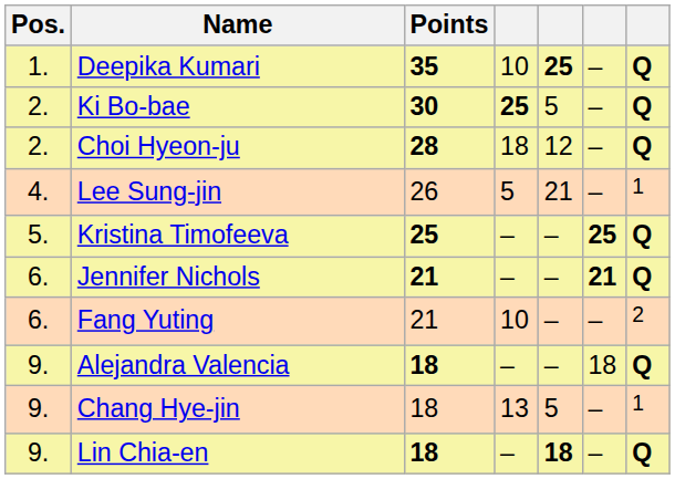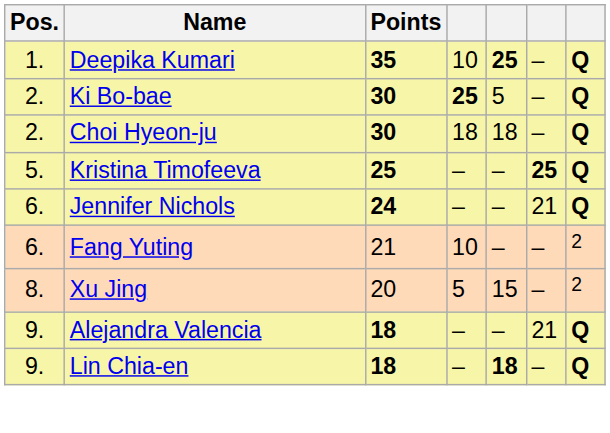Choi Hyeon-ju | Points: 28 -> 30
Choi Hyeon-ju | column 5: 12 -> 18
- row: 4. | Lee Sung-jin | 26 | 5 | 21 | – | 1
Jennifer Nichols | Points: 21 -> 24
Jennifer Nichols | column 6: bold -> normal
+ row: 8. | Xu Jing | 20 | 5 | 15 | – | 2
Alejandra Valencia | column 6: 18 -> 21
- row: 9. | Chang Hye-jin | 18 | 13 | 5 | – | 1
